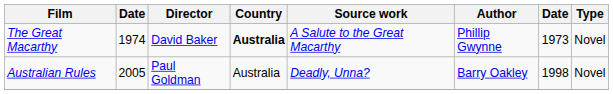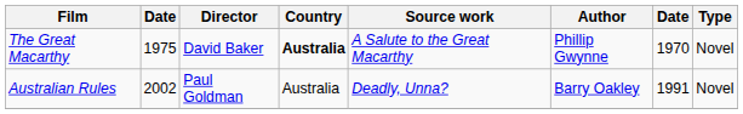The Great Macarthy | column 2: 1974 -> 1975
The Great Macarthy | column 7: 1973 -> 1970
Australian Rules | column 2: 2005 -> 2002
Australian Rules | column 7: 1998 -> 1991
